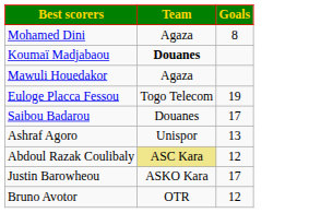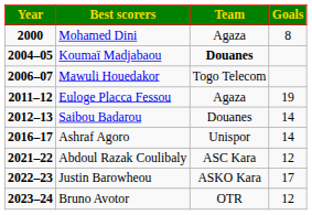+ column: Year | 2000 | 2004–05 | 2006–07 | 2011–12 | 2012–13 | 2016–17 | 2021–22 | 2022–23 | 2023–24
Mawuli Houedakor | Team: Agaza -> Togo Telecom
Euloge Placca Fessou | Team: Togo Telecom -> Agaza
Saibou Badarou | Goals: 17 -> 14
Ashraf Agoro | Goals: 13 -> 14
Abdoul Razak Coulibaly | Team: khaki background -> no background
